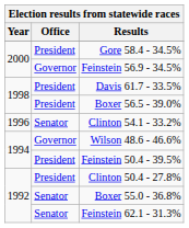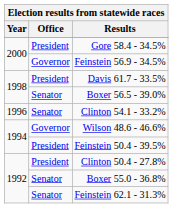Boxer 56.5 - 39.0% | Office: President -> Senator
